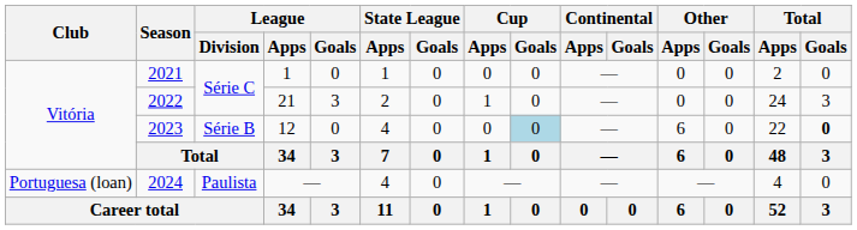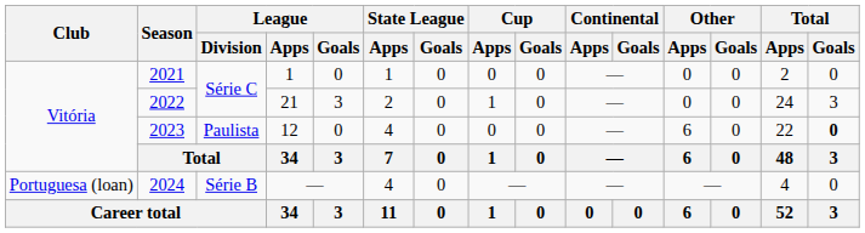2023 | League / Division: Série B -> Paulista
2023 | Cup / Goals: lightblue background -> no background
2024 | League / Division: Paulista -> Série B
